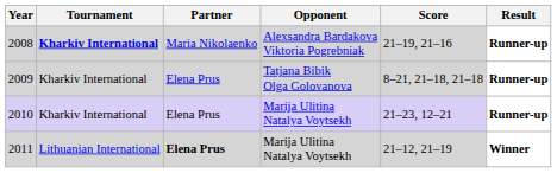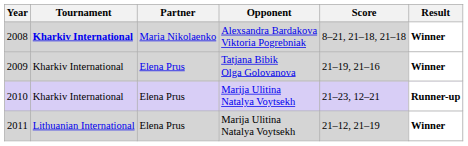2008 | Score: 21–19, 21–16 -> 8–21, 21–18, 21–18
2008 | Result: Runner-up -> Winner
2009 | Score: 8–21, 21–18, 21–18 -> 21–19, 21–16
2009 | Result: Runner-up -> Winner
2011 | Partner: bold -> normal
